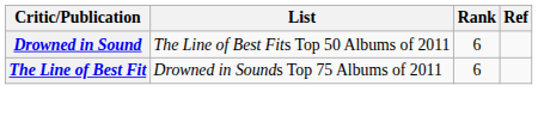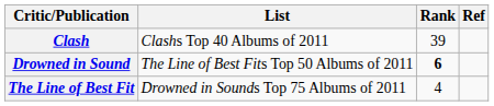+ row: Clash | Clashs Top 40 Albums of 2011 | 39
Drowned in Sound | Rank: normal -> bold
The Line of Best Fit | Rank: 6 -> 4
